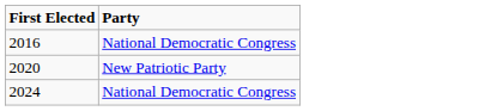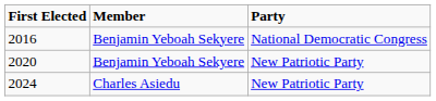+ column: Member | Benjamin Yeboah Sekyere | Benjamin Yeboah Sekyere | Charles Asiedu
2024 | Party: National Democratic Congress -> New Patriotic Party
